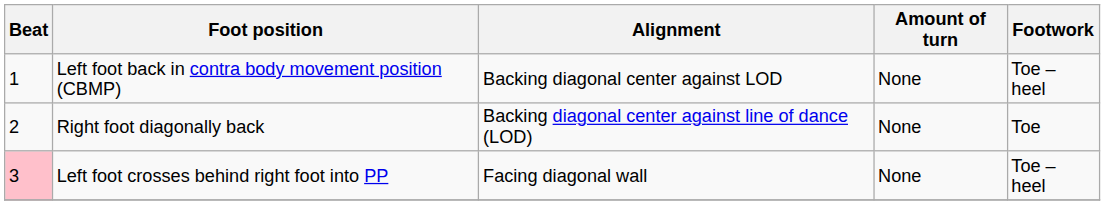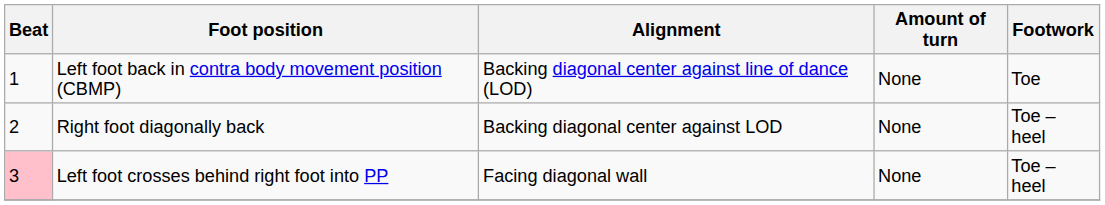Left foot back in contra body movement position (CBMP) | Alignment: Backing diagonal center against LOD -> Backing diagonal center against line of dance (LOD)
Left foot back in contra body movement position (CBMP) | Footwork: Toe – heel -> Toe
Right foot diagonally back | Alignment: Backing diagonal center against line of dance (LOD) -> Backing diagonal center against LOD
Right foot diagonally back | Footwork: Toe -> Toe – heel
